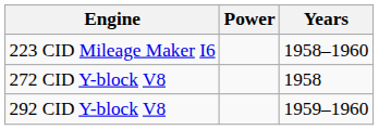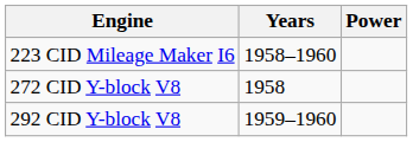columns swapped: Years <-> Power
